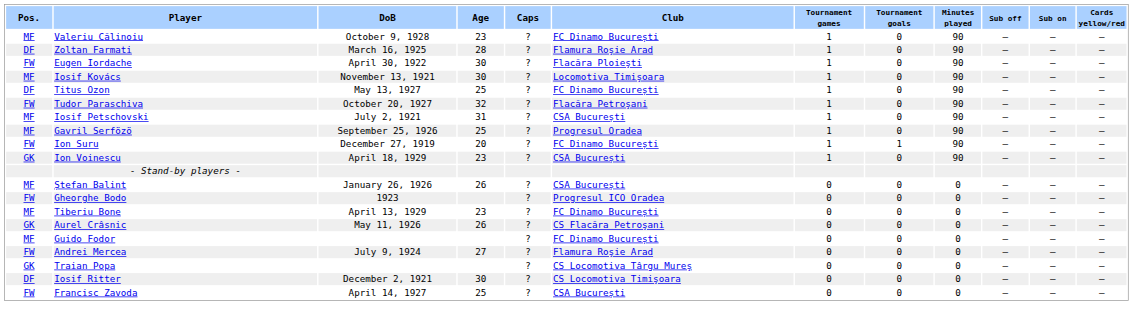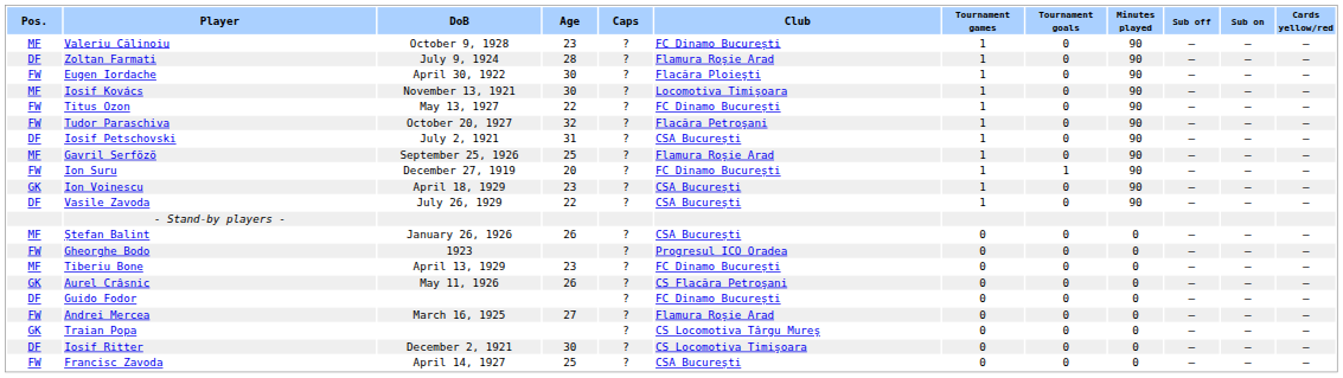Zoltan Farmati | DoB: March 16, 1925 -> July 9, 1924
Titus Ozon | Pos.: DF -> FW
Titus Ozon | Age: 25 -> 22
Iosif Petschovski | Pos.: MF -> DF
Gavril Serfözö | Club: Progresul Oradea -> Flamura Roşie Arad
+ row: DF | Vasile Zavoda | July 26, 1929 | 22 | ? | CSA București | 1 | 0 | 90 | – | – | –
Guido Fodor | Pos.: MF -> DF
Andrei Mercea | DoB: July 9, 1924 -> March 16, 1925
